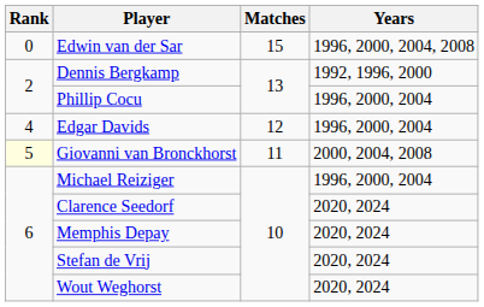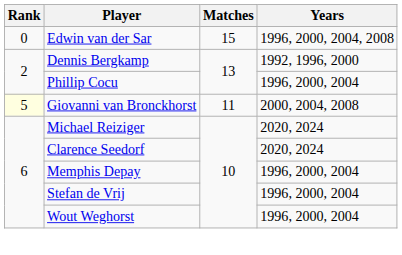- row: 4 | Edgar Davids | 12 | 1996, 2000, 2004
Michael Reiziger | Years: 1996, 2000, 2004 -> 2020, 2024
Memphis Depay | Years: 2020, 2024 -> 1996, 2000, 2004
Stefan de Vrij | Years: 2020, 2024 -> 1996, 2000, 2004
Wout Weghorst | Years: 2020, 2024 -> 1996, 2000, 2004
